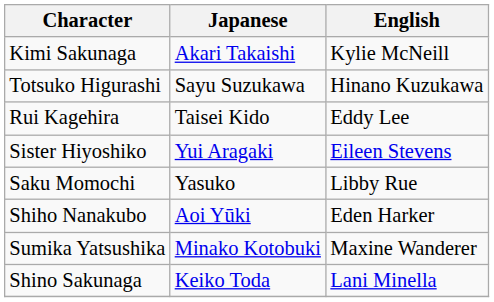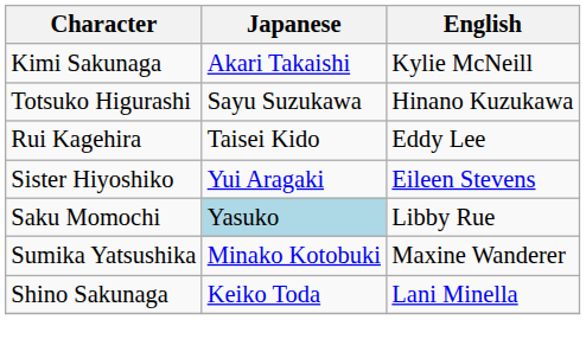Saku Momochi | Japanese: no background -> lightblue background
- row: Shiho Nanakubo | Aoi Yūki | Eden Harker
